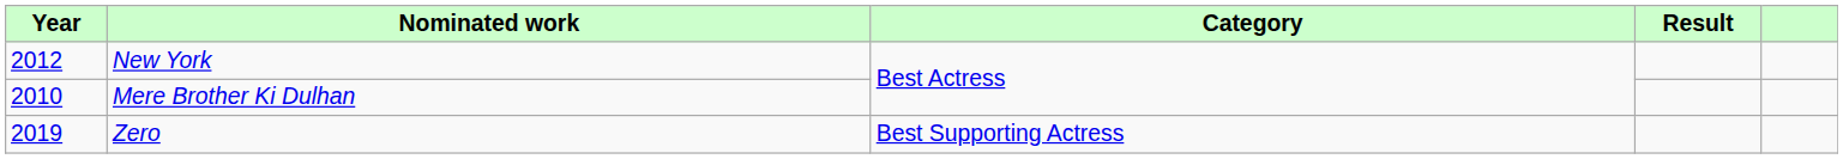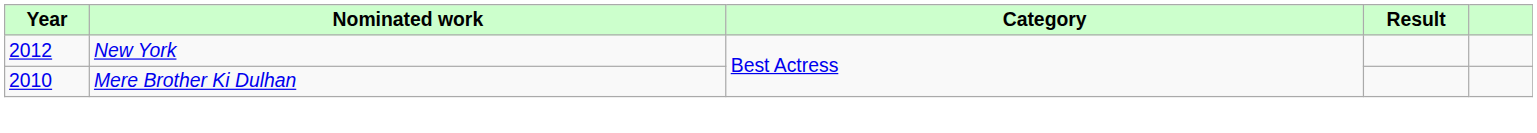- row: 2019 | Zero | Best Supporting Actress
